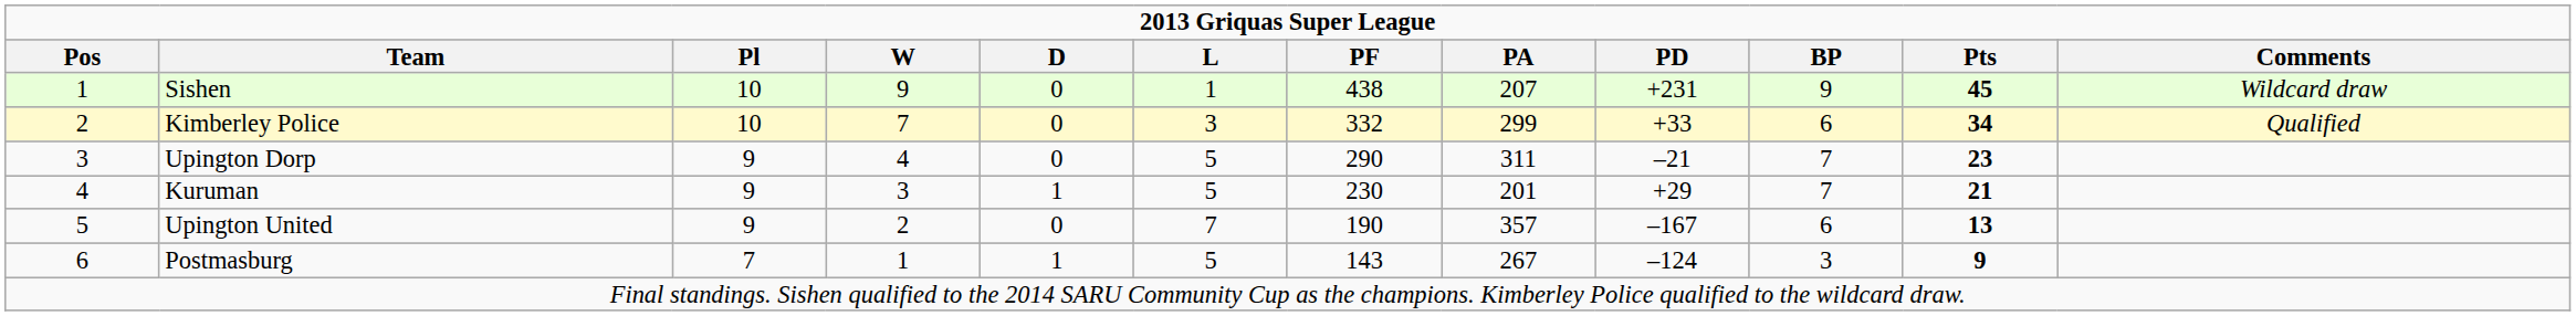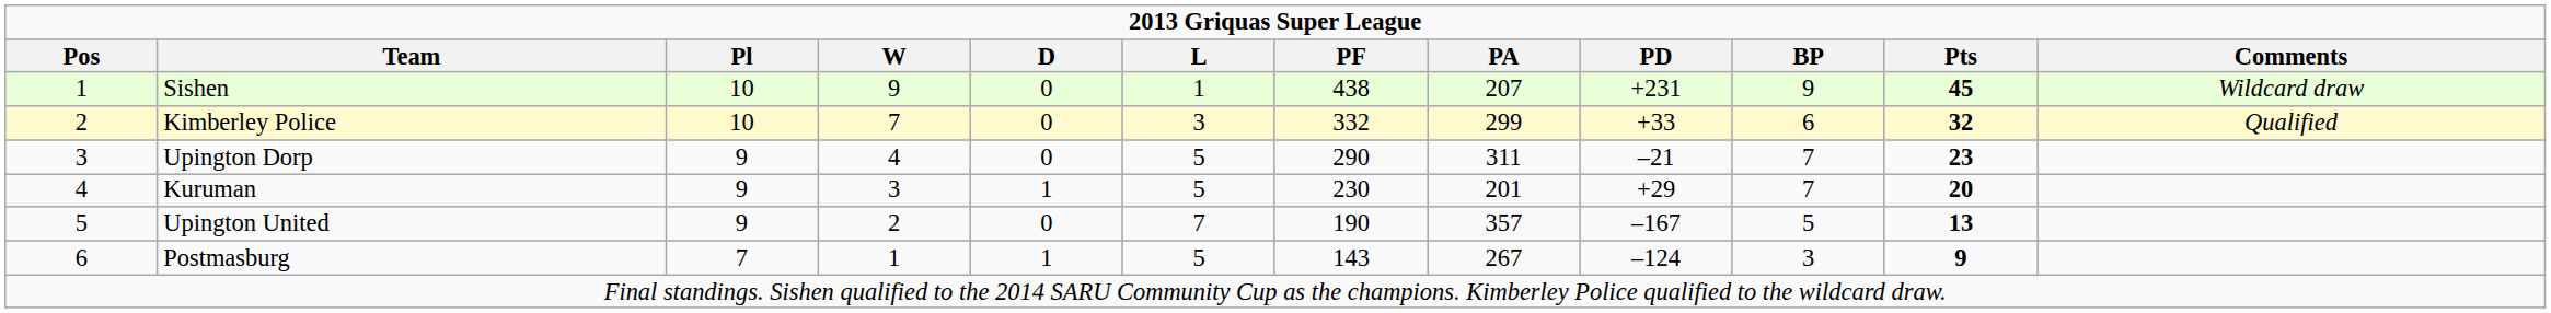Kimberley Police | Pts: 34 -> 32
Kuruman | Pts: 21 -> 20
Upington United | BP: 6 -> 5
